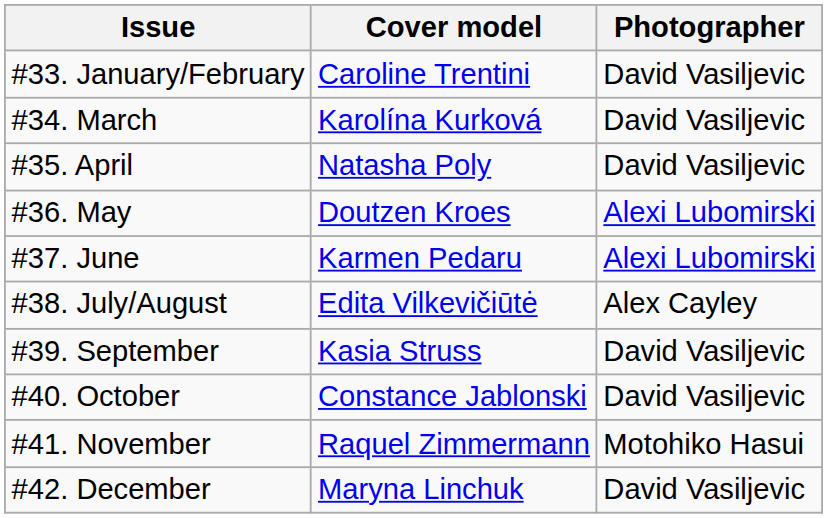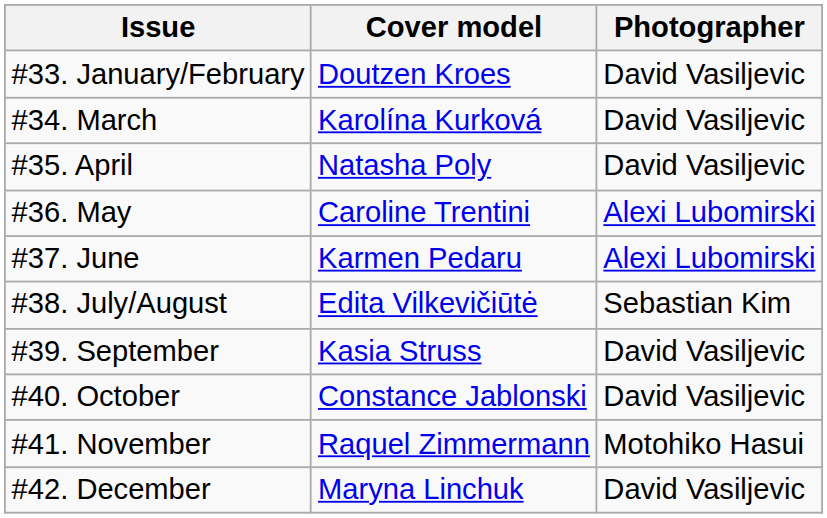#33. January/February | Cover model: Caroline Trentini -> Doutzen Kroes
#36. May | Cover model: Doutzen Kroes -> Caroline Trentini
#38. July/August | Photographer: Alex Cayley -> Sebastian Kim
